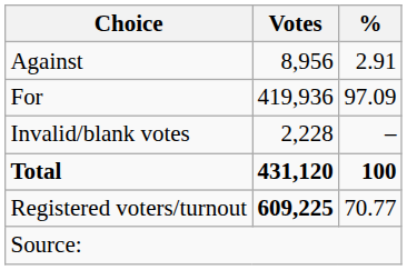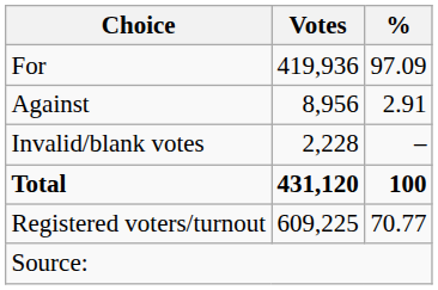rows swapped: For <-> Against
Registered voters/turnout | Votes: bold -> normal
